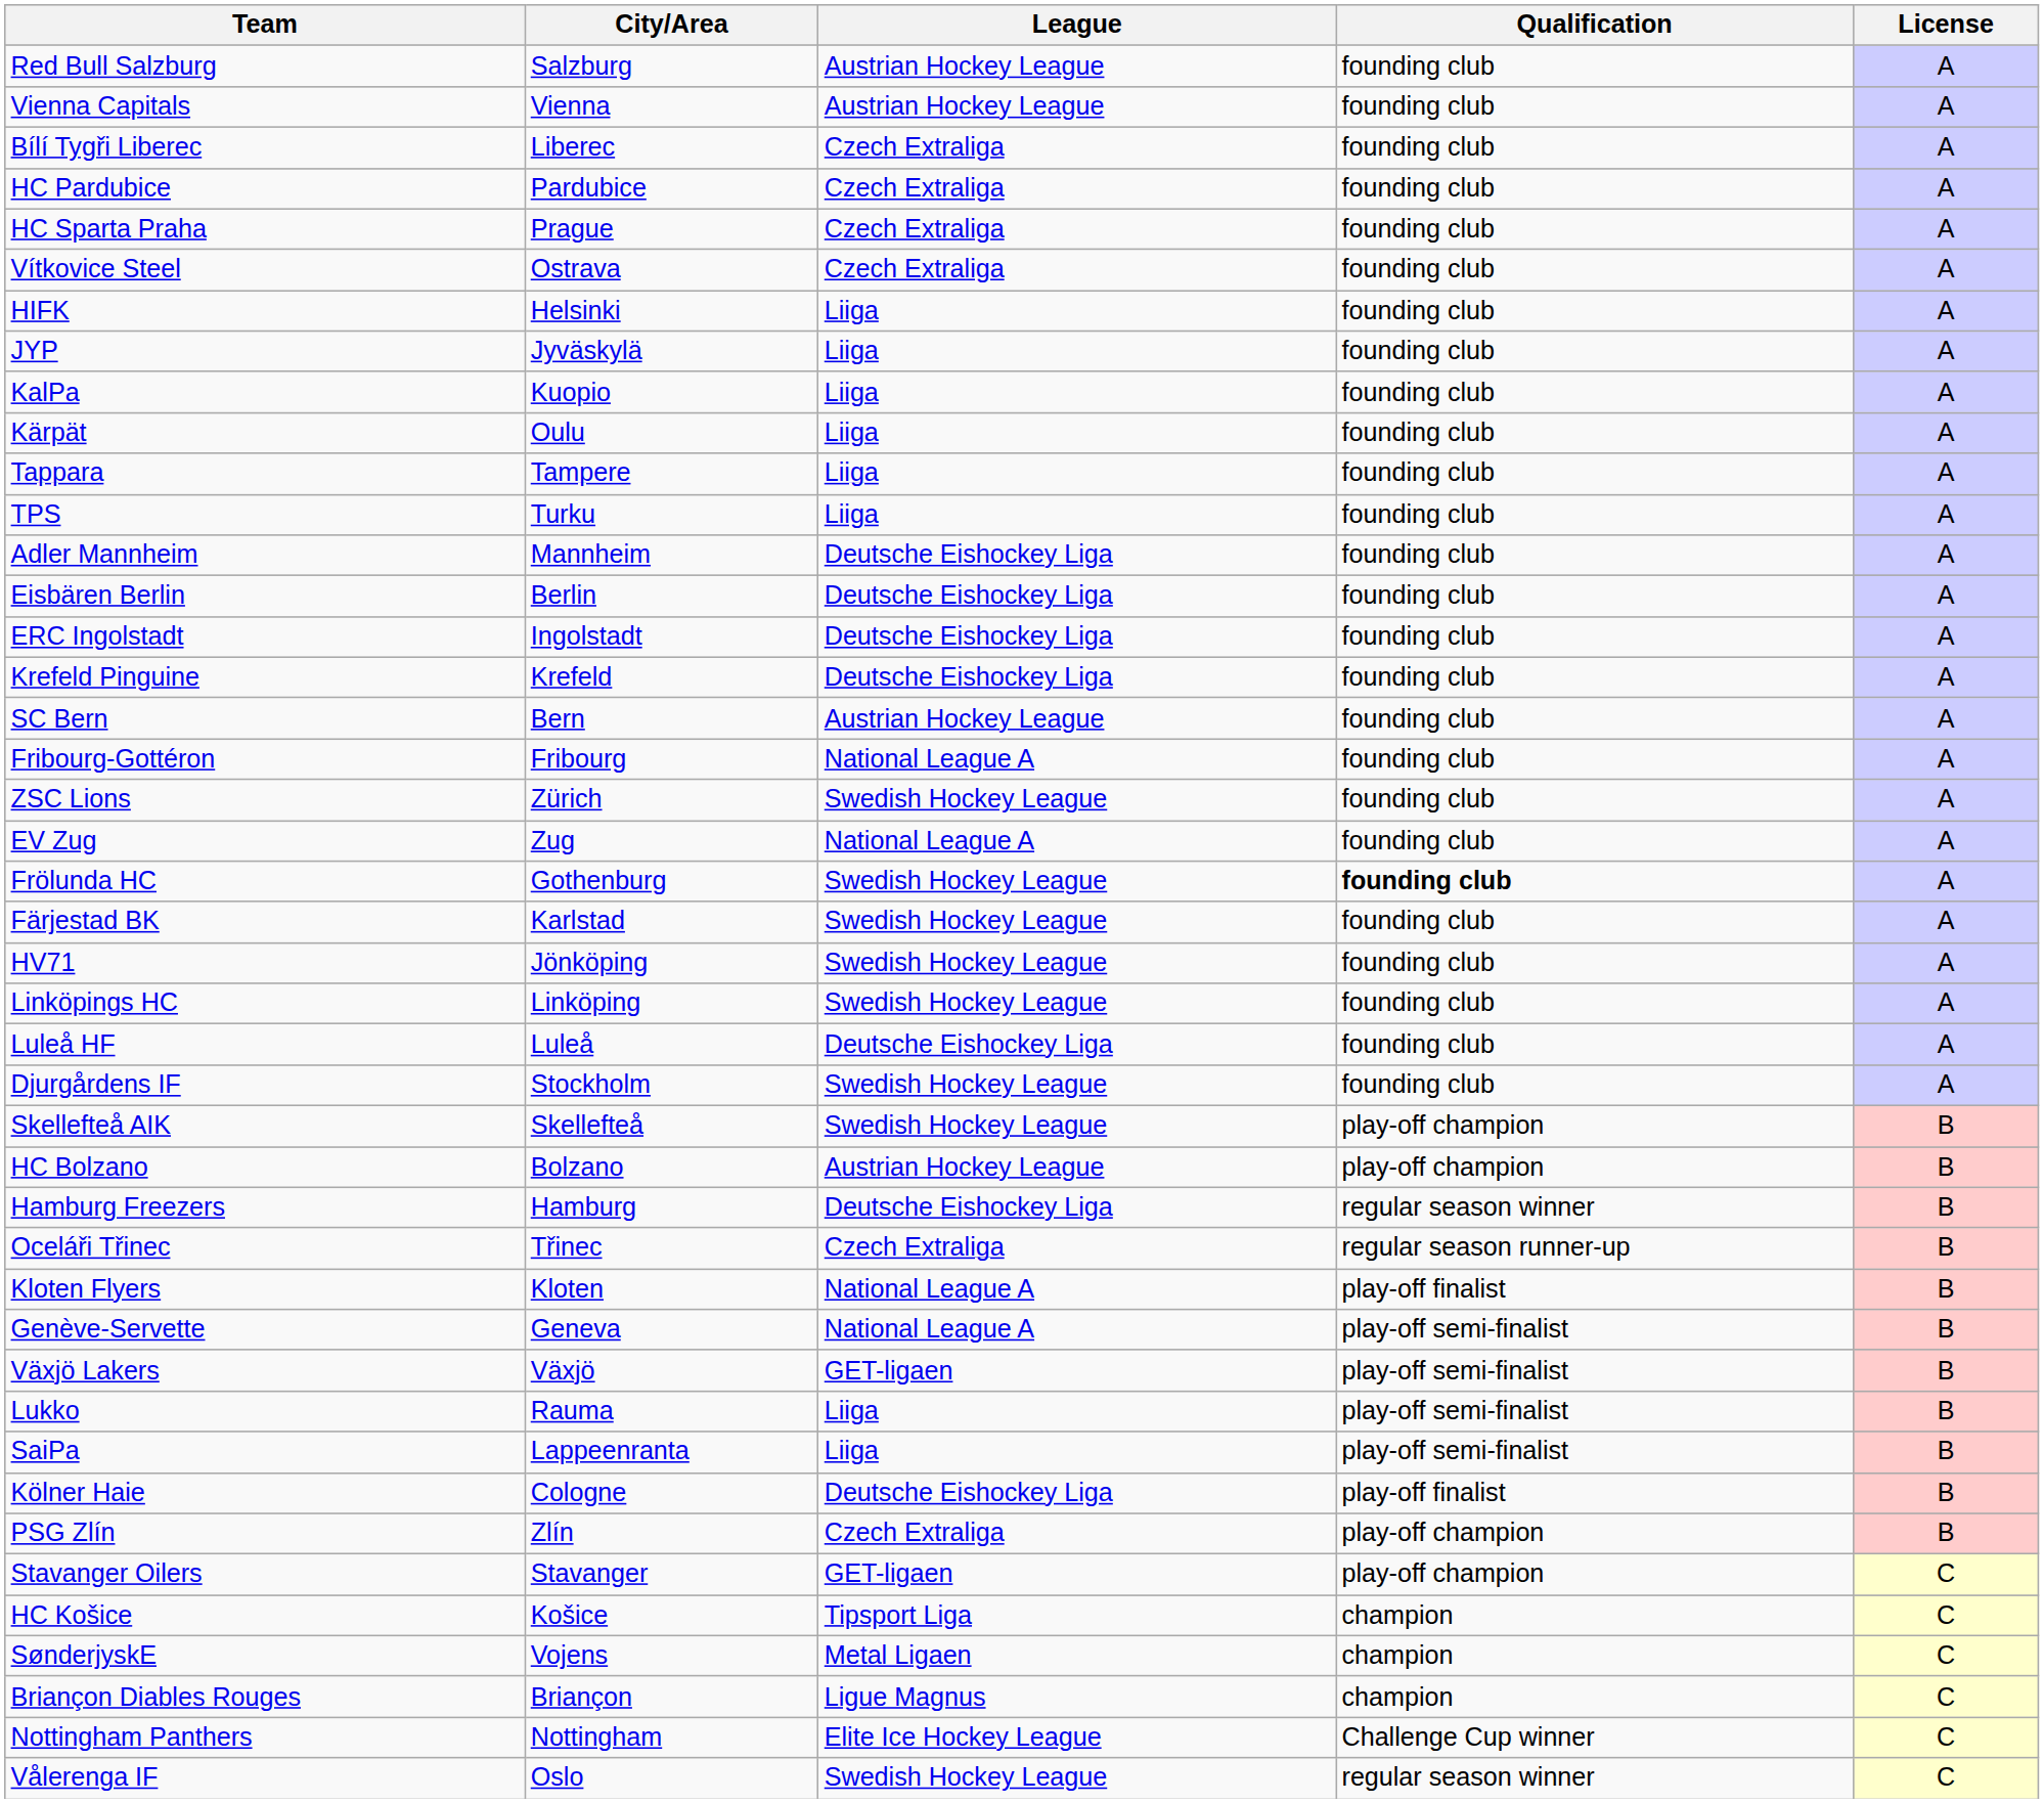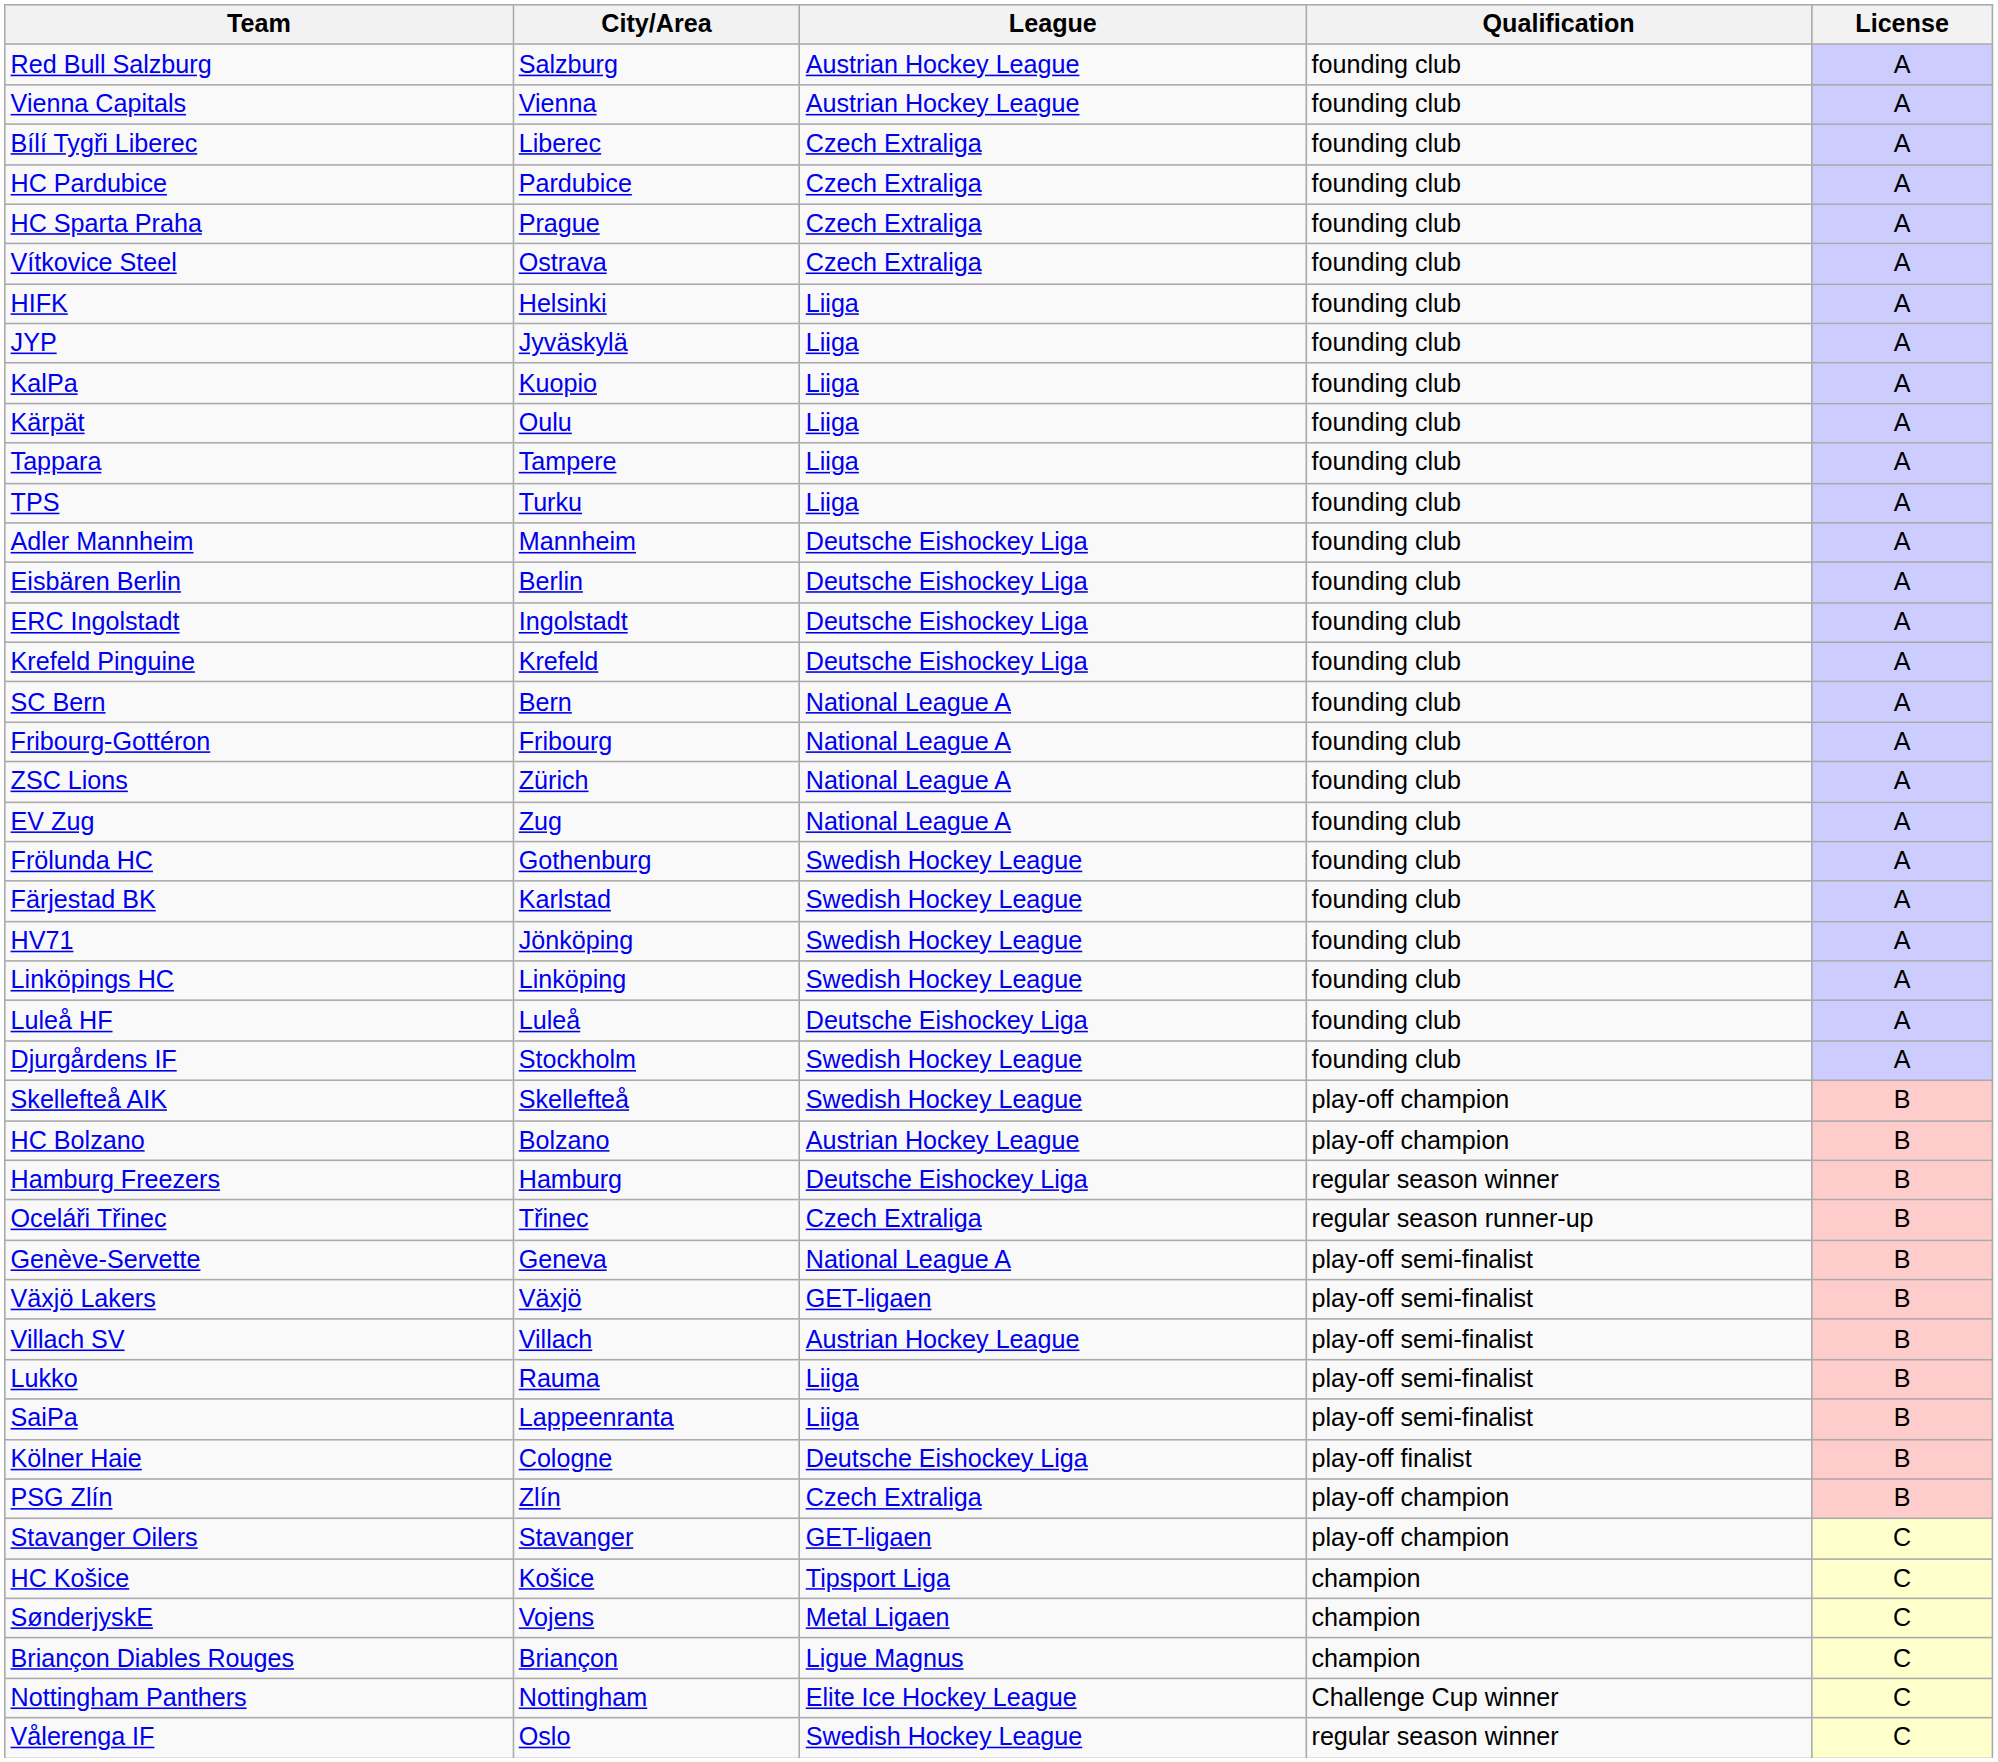SC Bern | League: Austrian Hockey League -> National League A
ZSC Lions | League: Swedish Hockey League -> National League A
Frölunda HC | Qualification: bold -> normal
- row: Kloten Flyers | Kloten | National League A | play-off finalist | B
+ row: Villach SV | Villach | Austrian Hockey League | play-off semi-finalist | B
